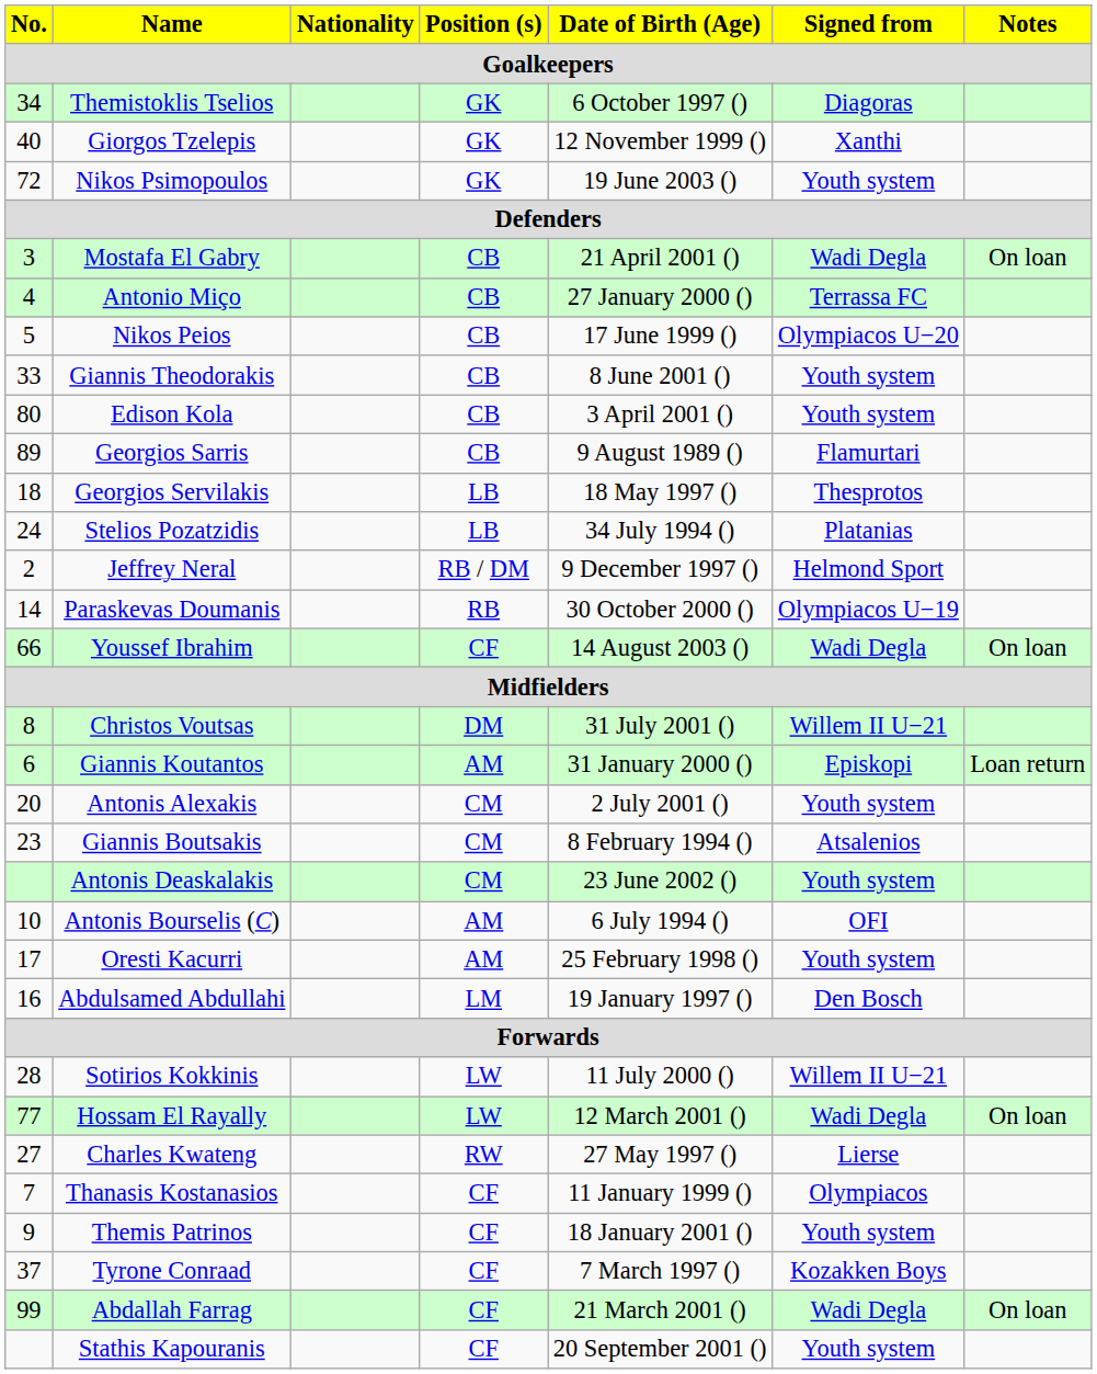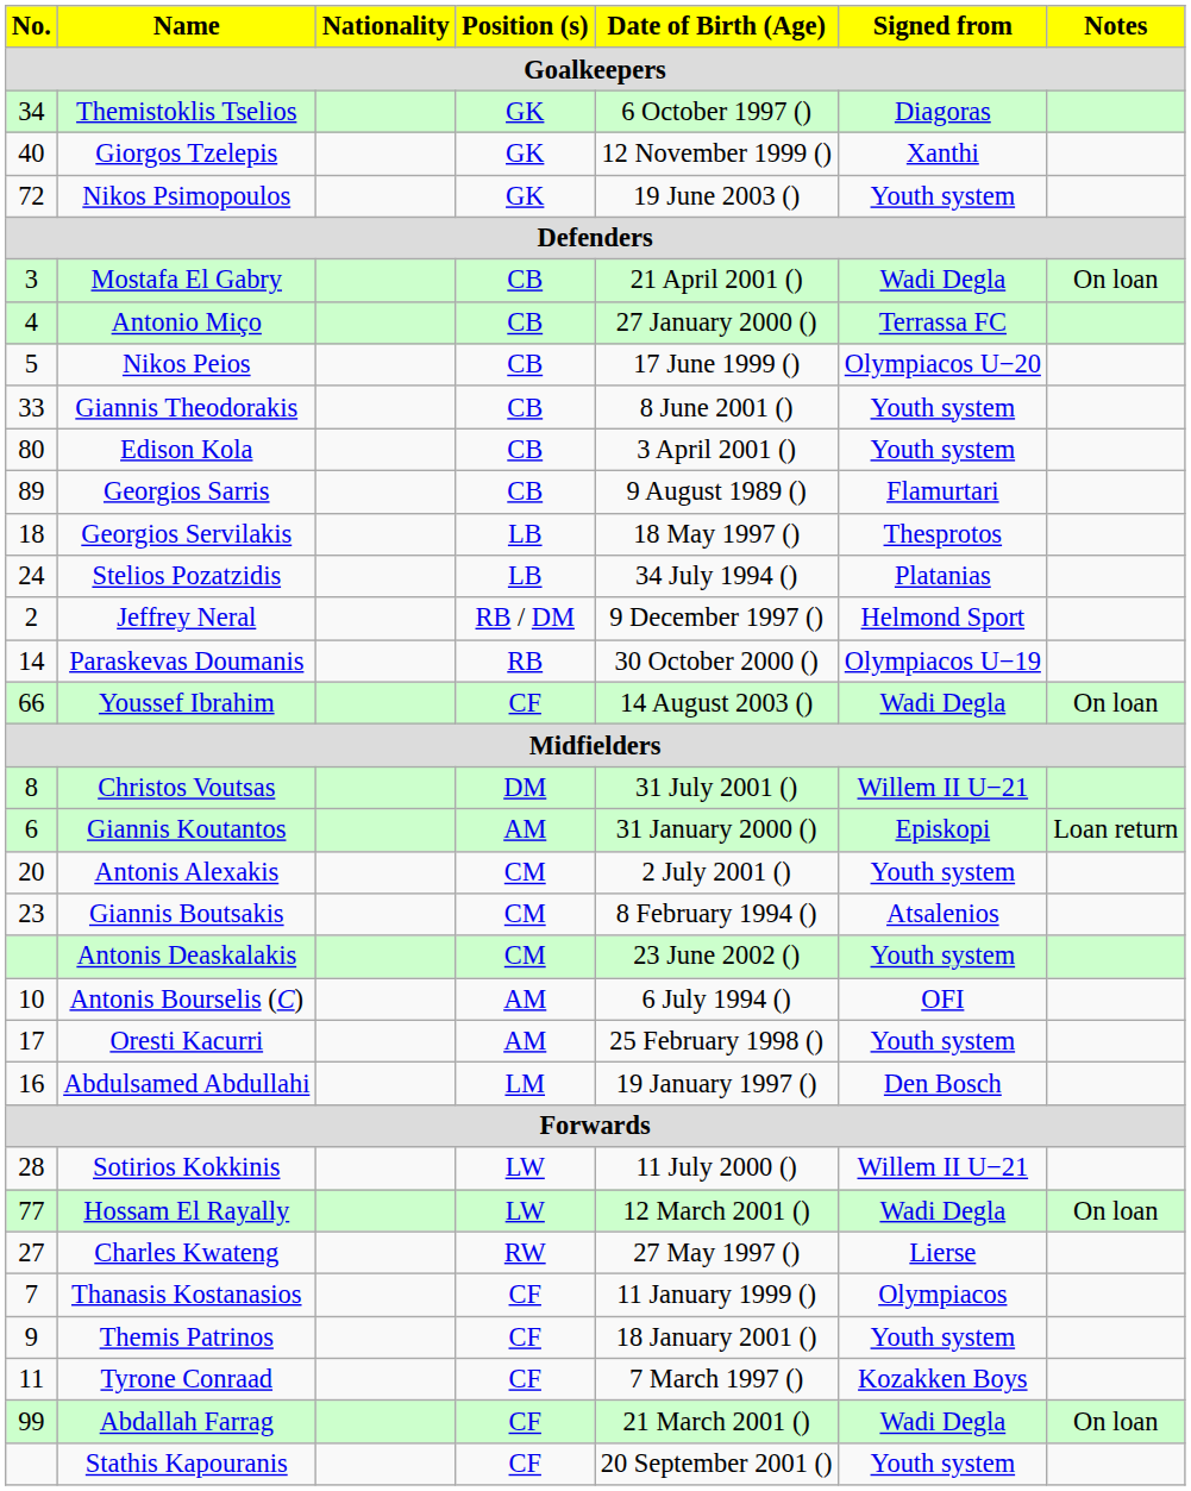Tyrone Conraad | No. / 34: 37 -> 11
